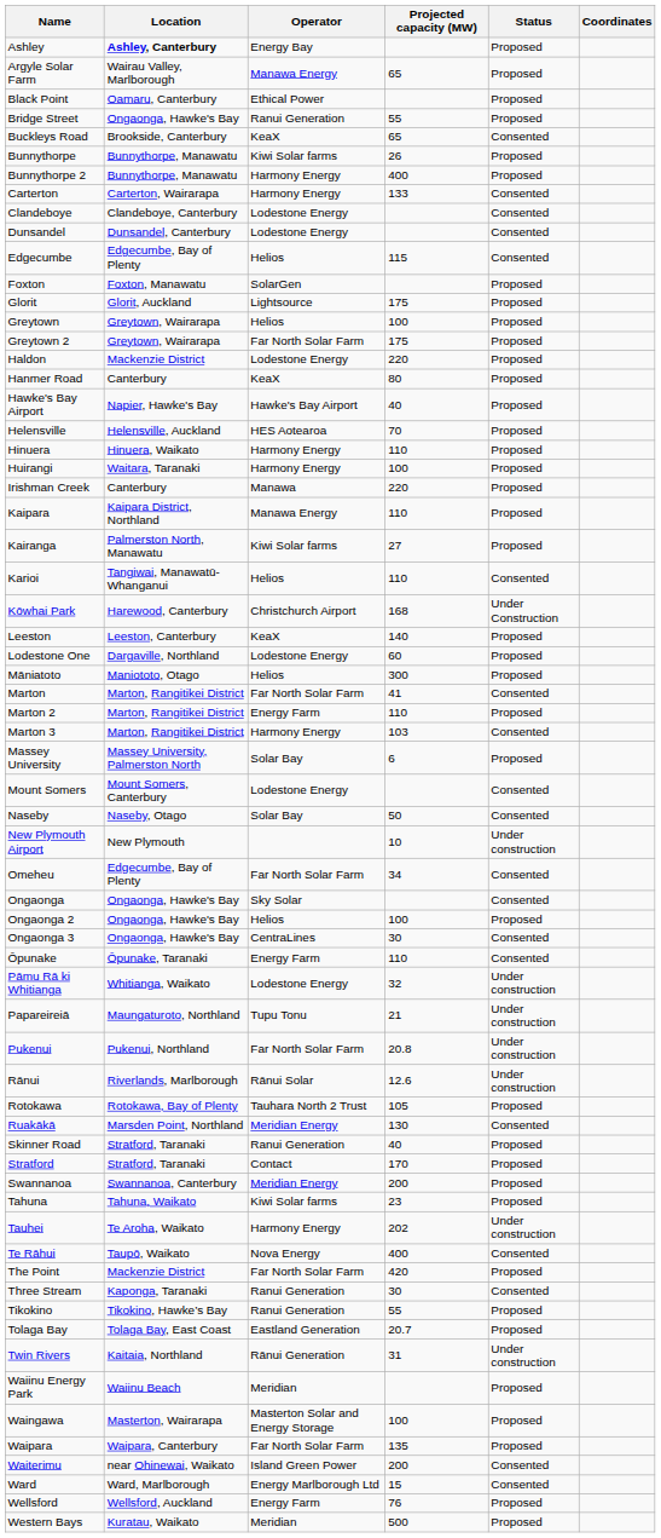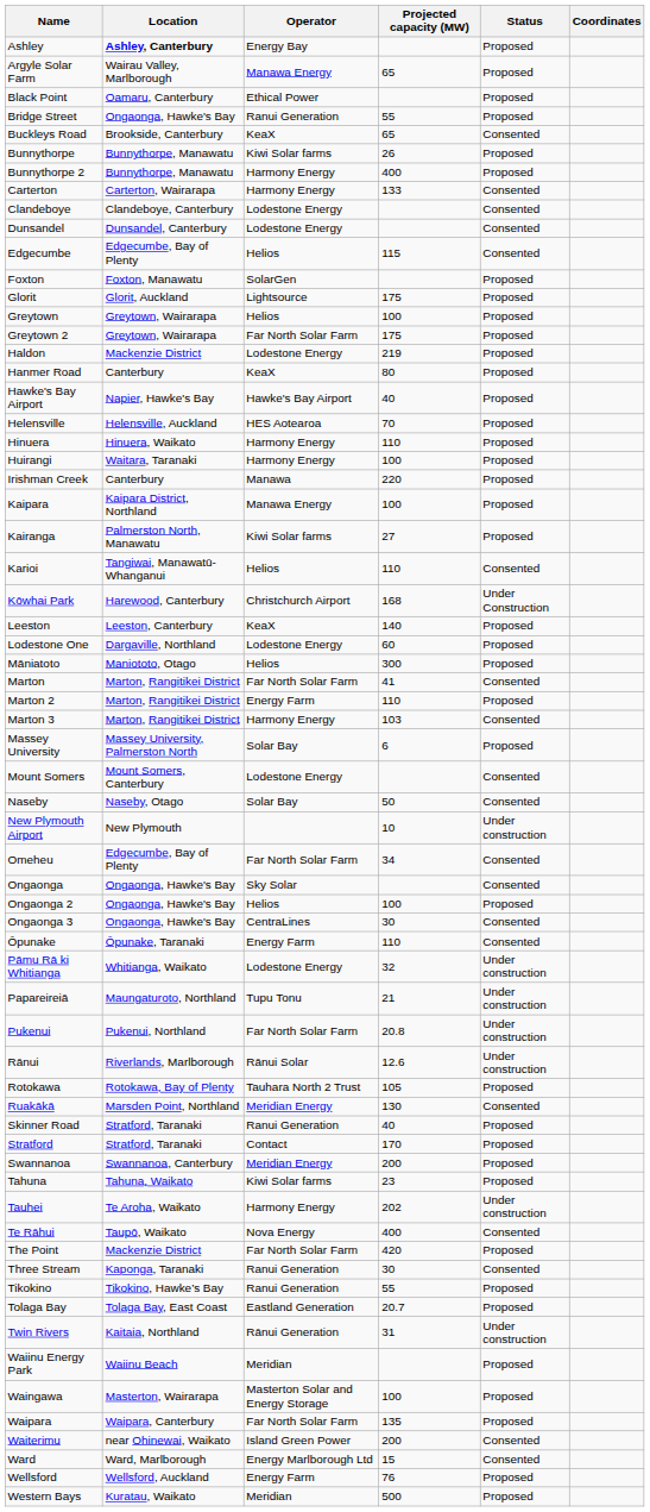Haldon | Projected capacity (MW): 220 -> 219
Kaipara | Projected capacity (MW): 110 -> 100
